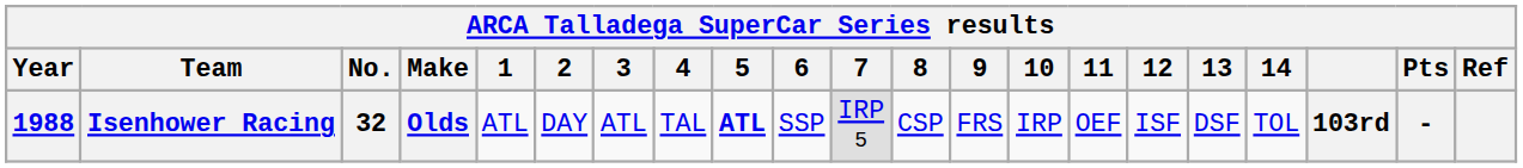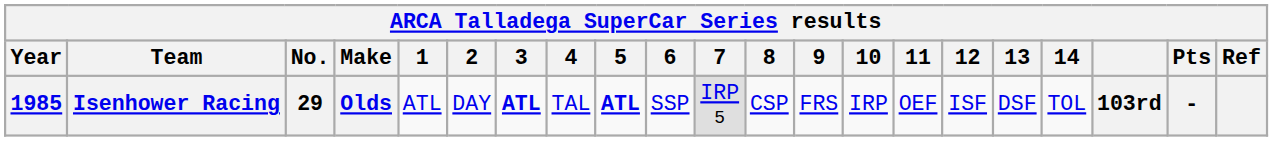Isenhower Racing | Year: 1988 -> 1985
Isenhower Racing | No.: 32 -> 29
Isenhower Racing | 3: normal -> bold
